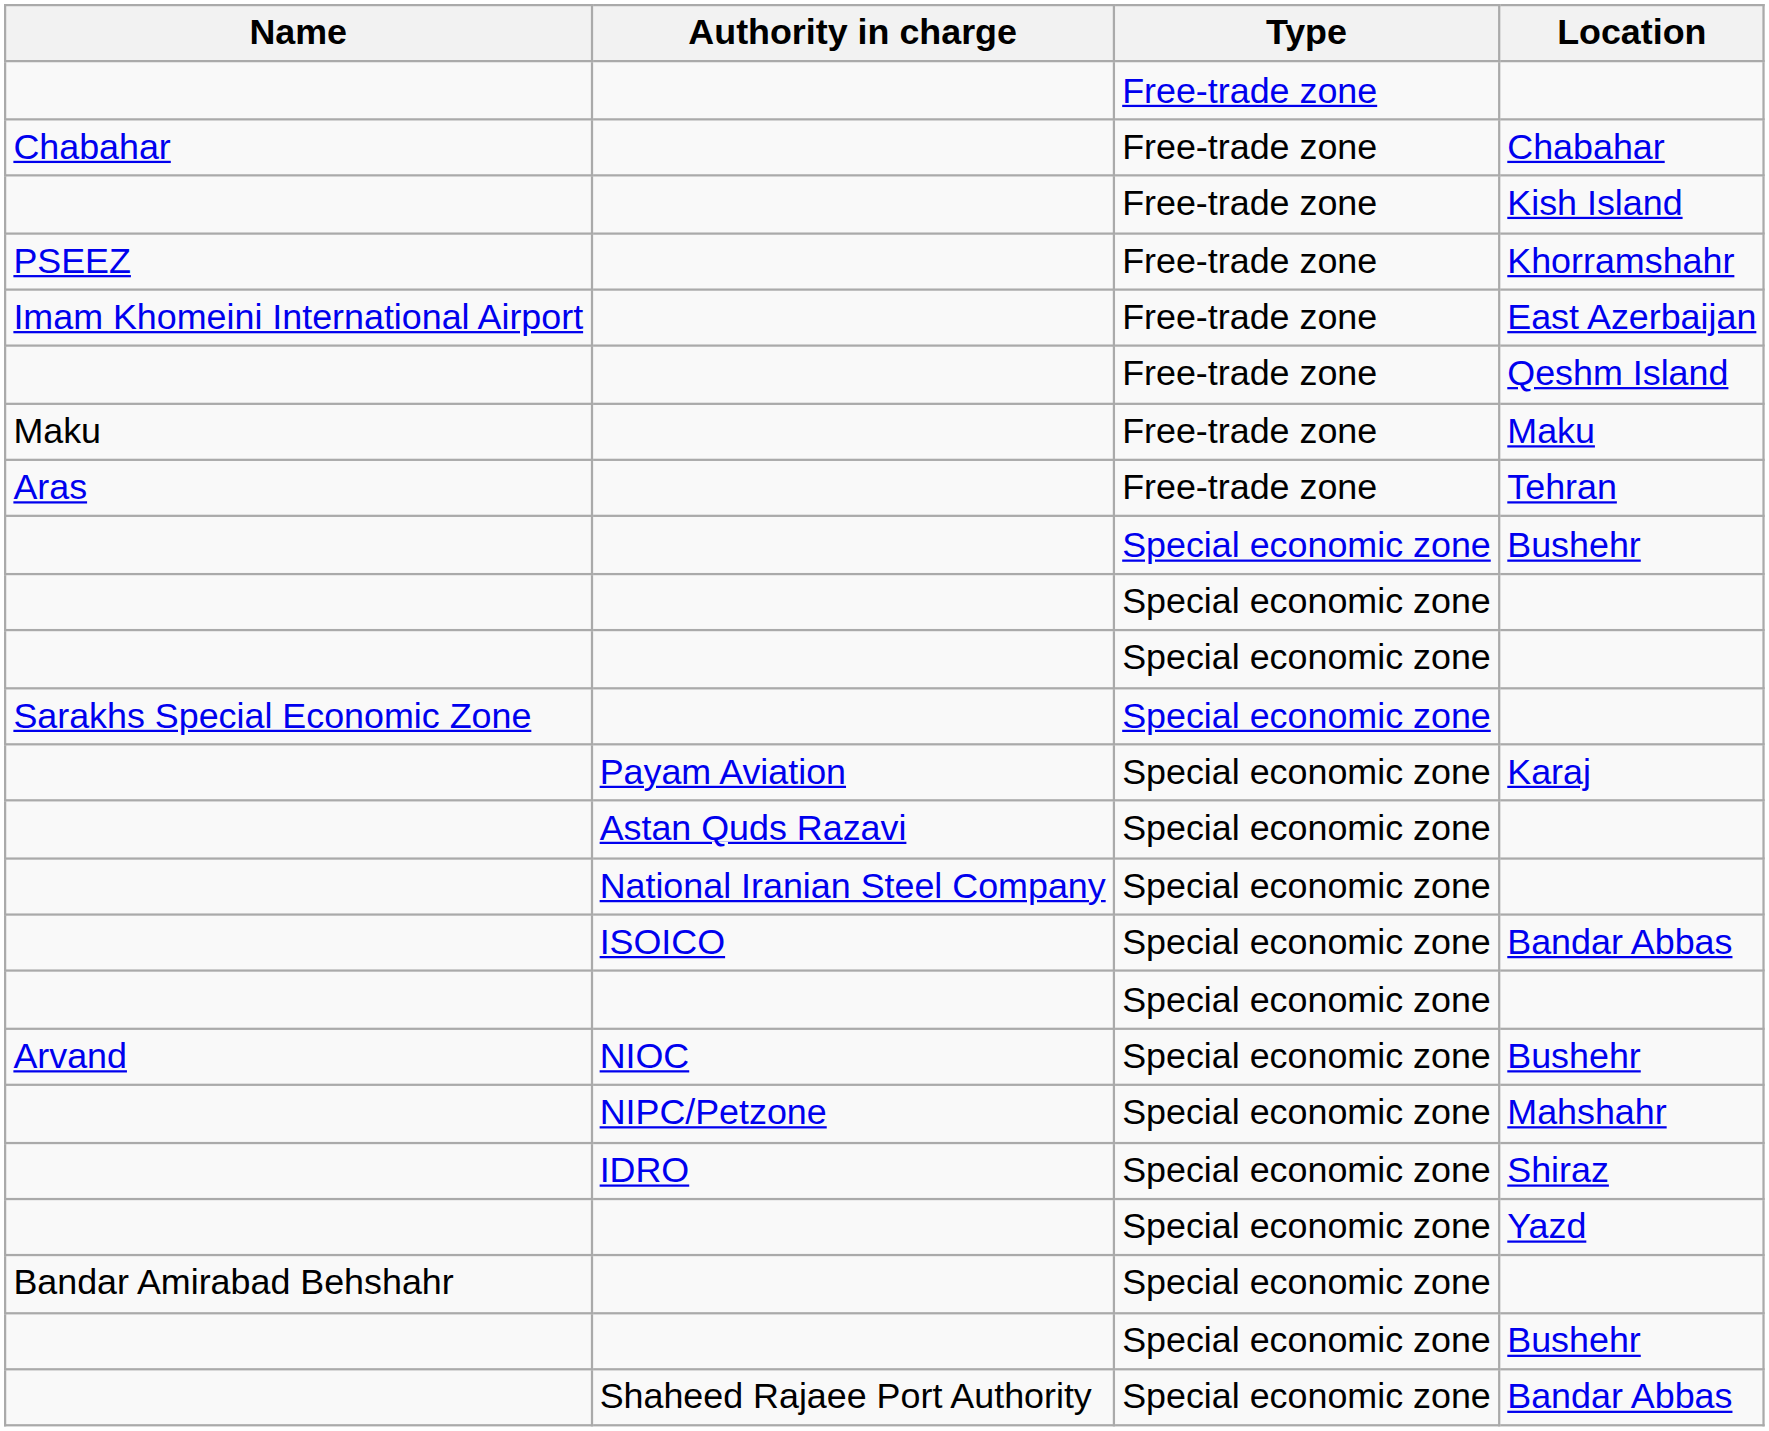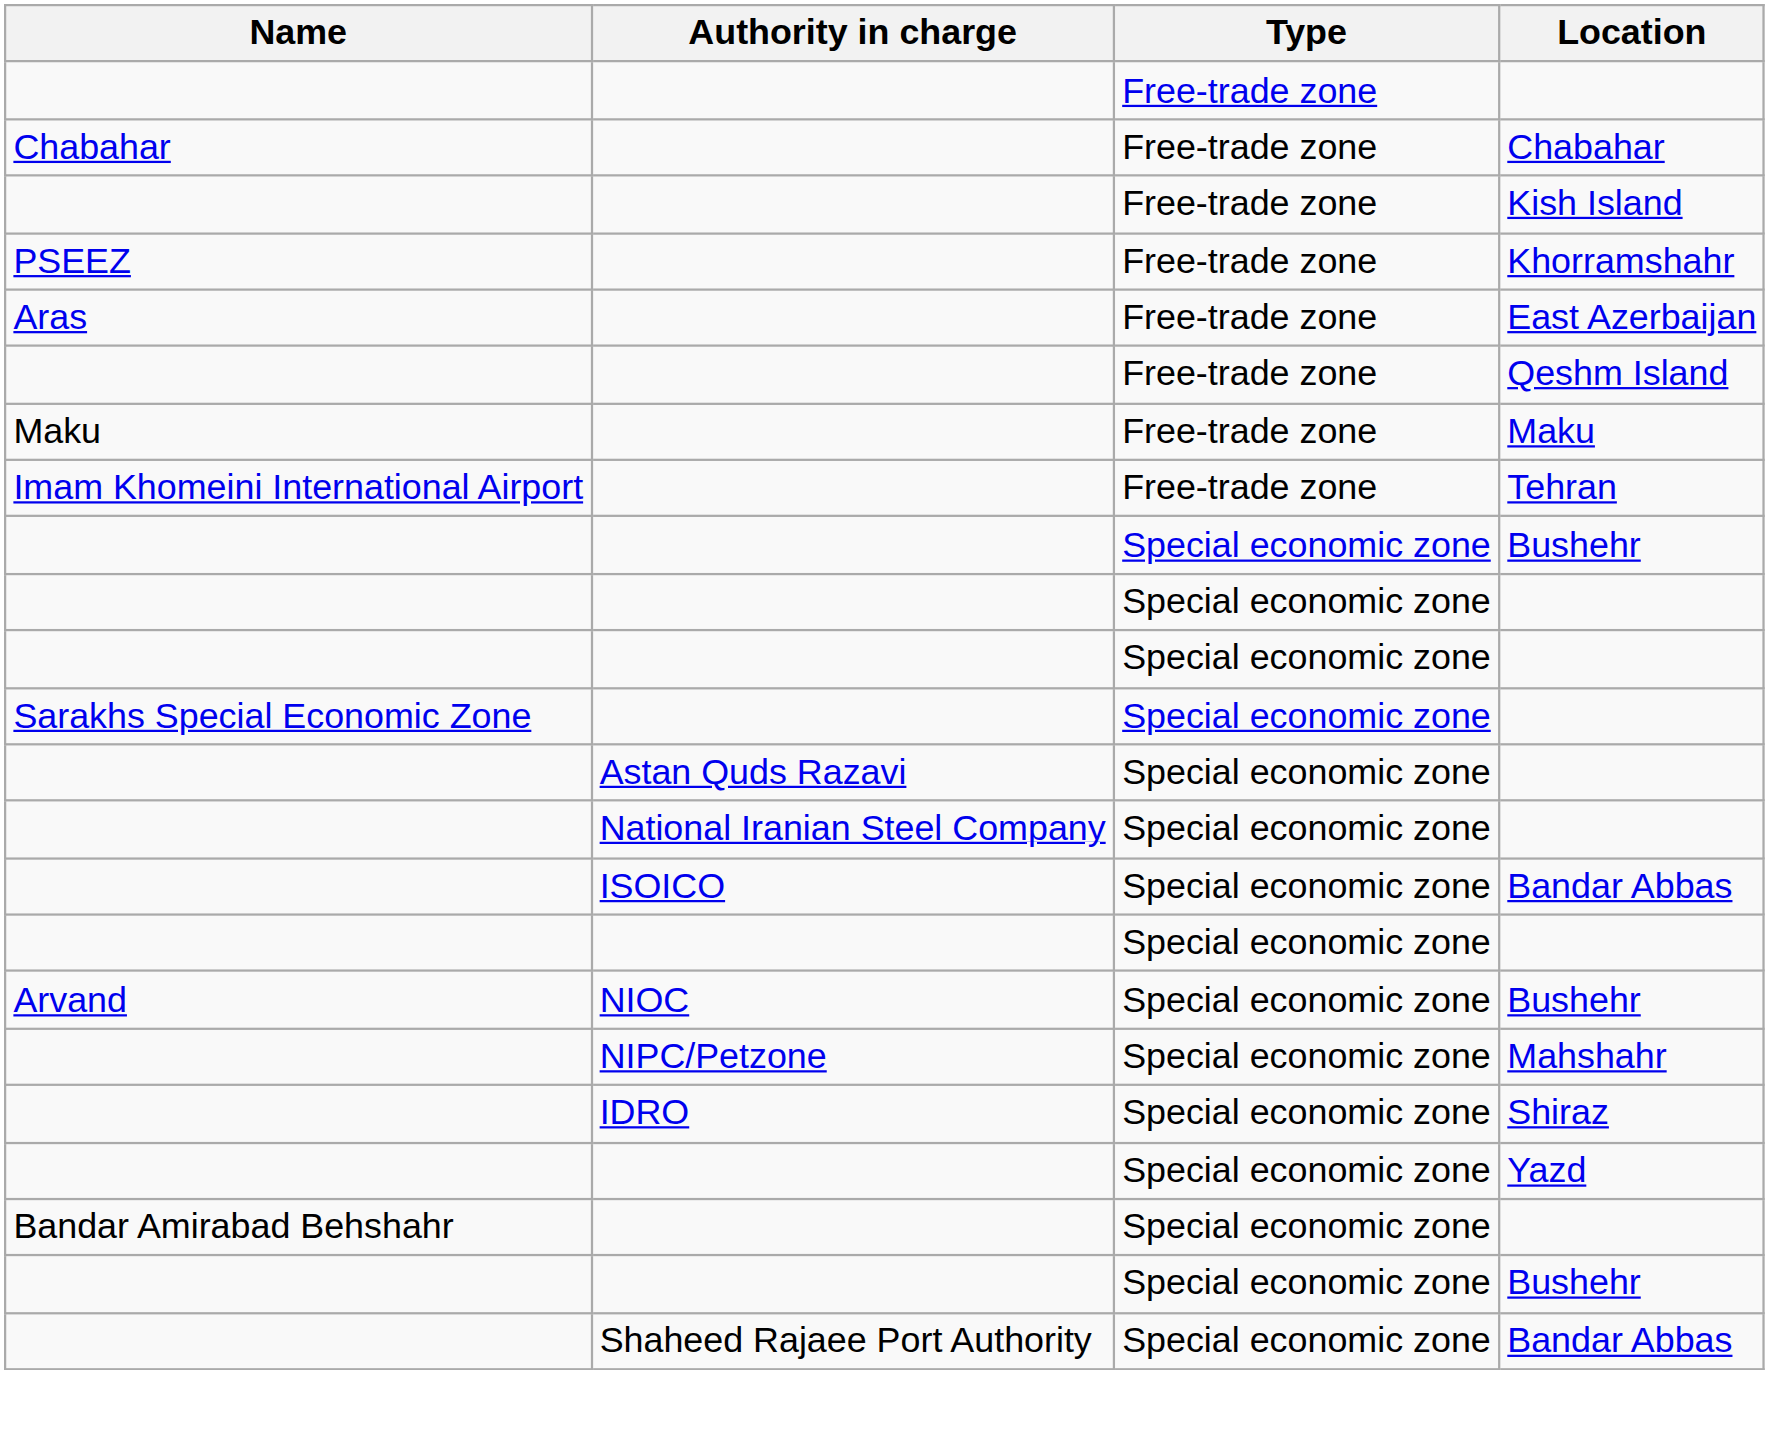East Azerbaijan | Name: Imam Khomeini International Airport -> Aras
Tehran | Name: Aras -> Imam Khomeini International Airport
- row: Payam Aviation | Special economic zone | Karaj
